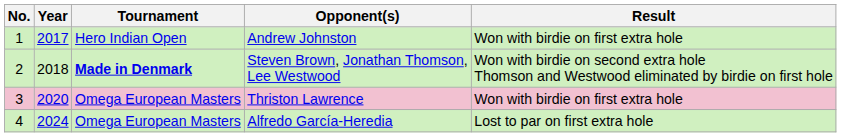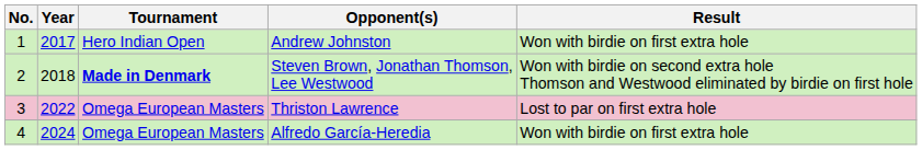Thriston Lawrence | Year: 2020 -> 2022
Thriston Lawrence | Result: Won with birdie on first extra hole -> Lost to par on first extra hole
Alfredo García-Heredia | Result: Lost to par on first extra hole -> Won with birdie on first extra hole
